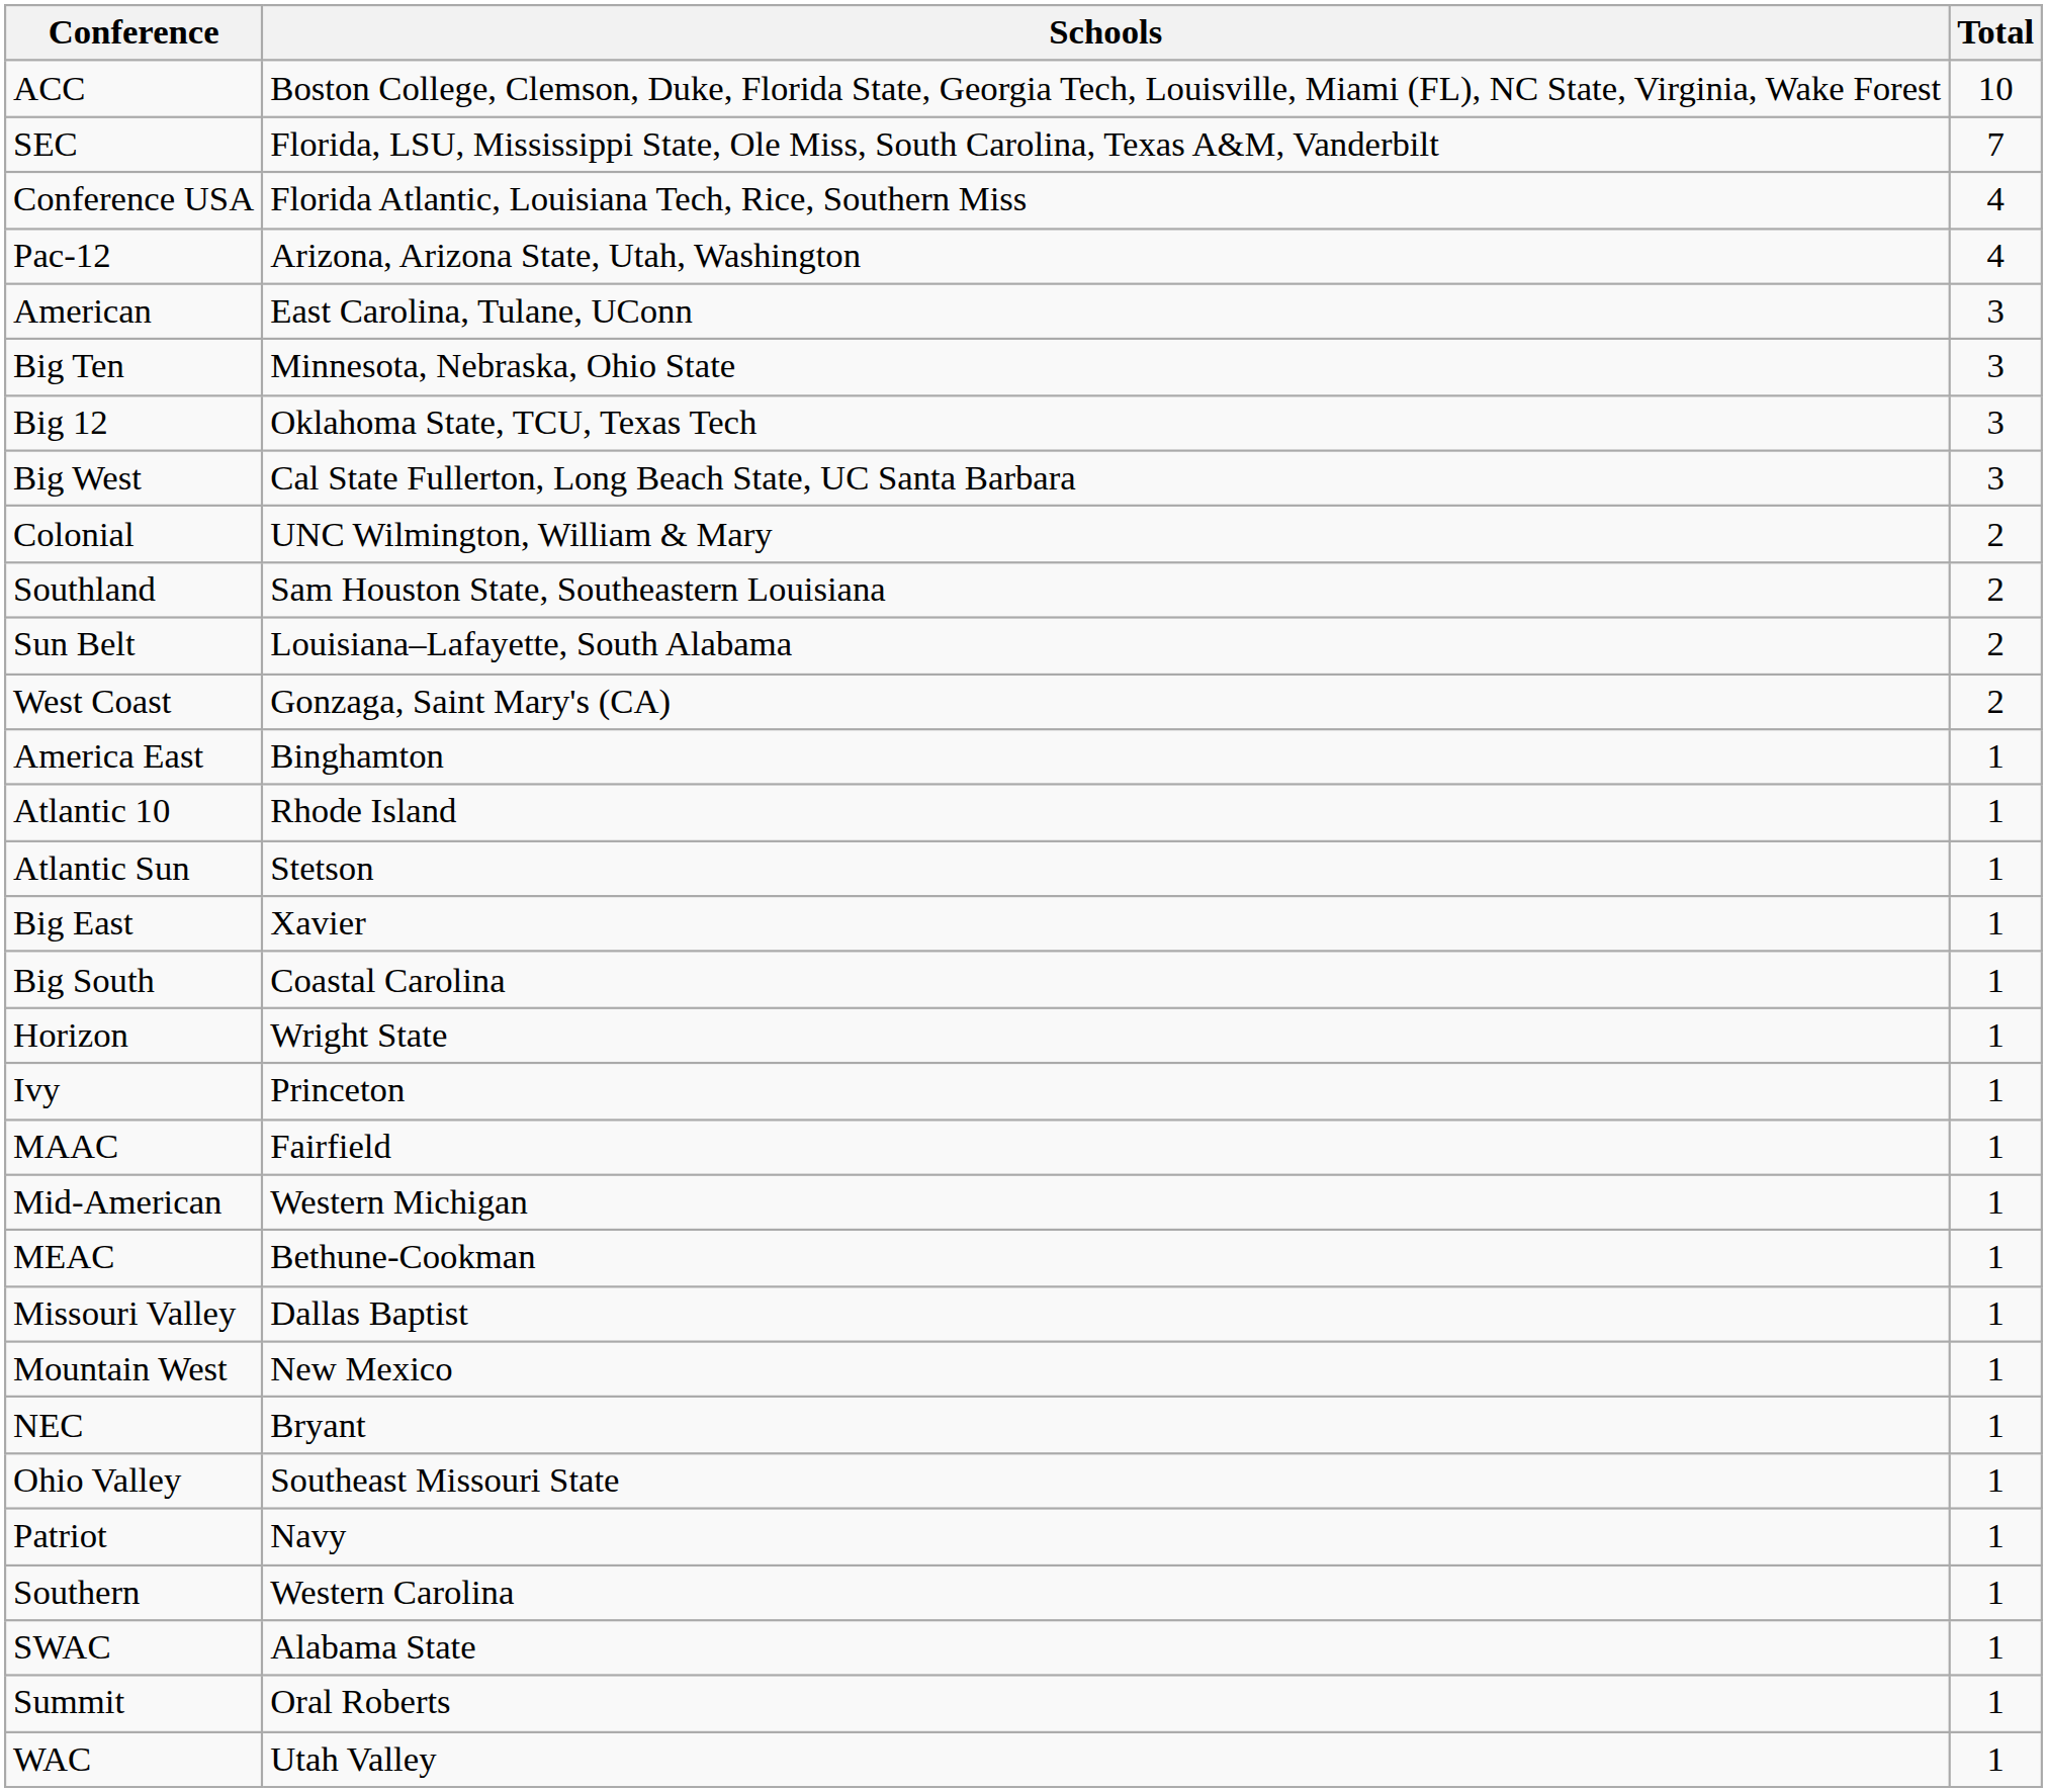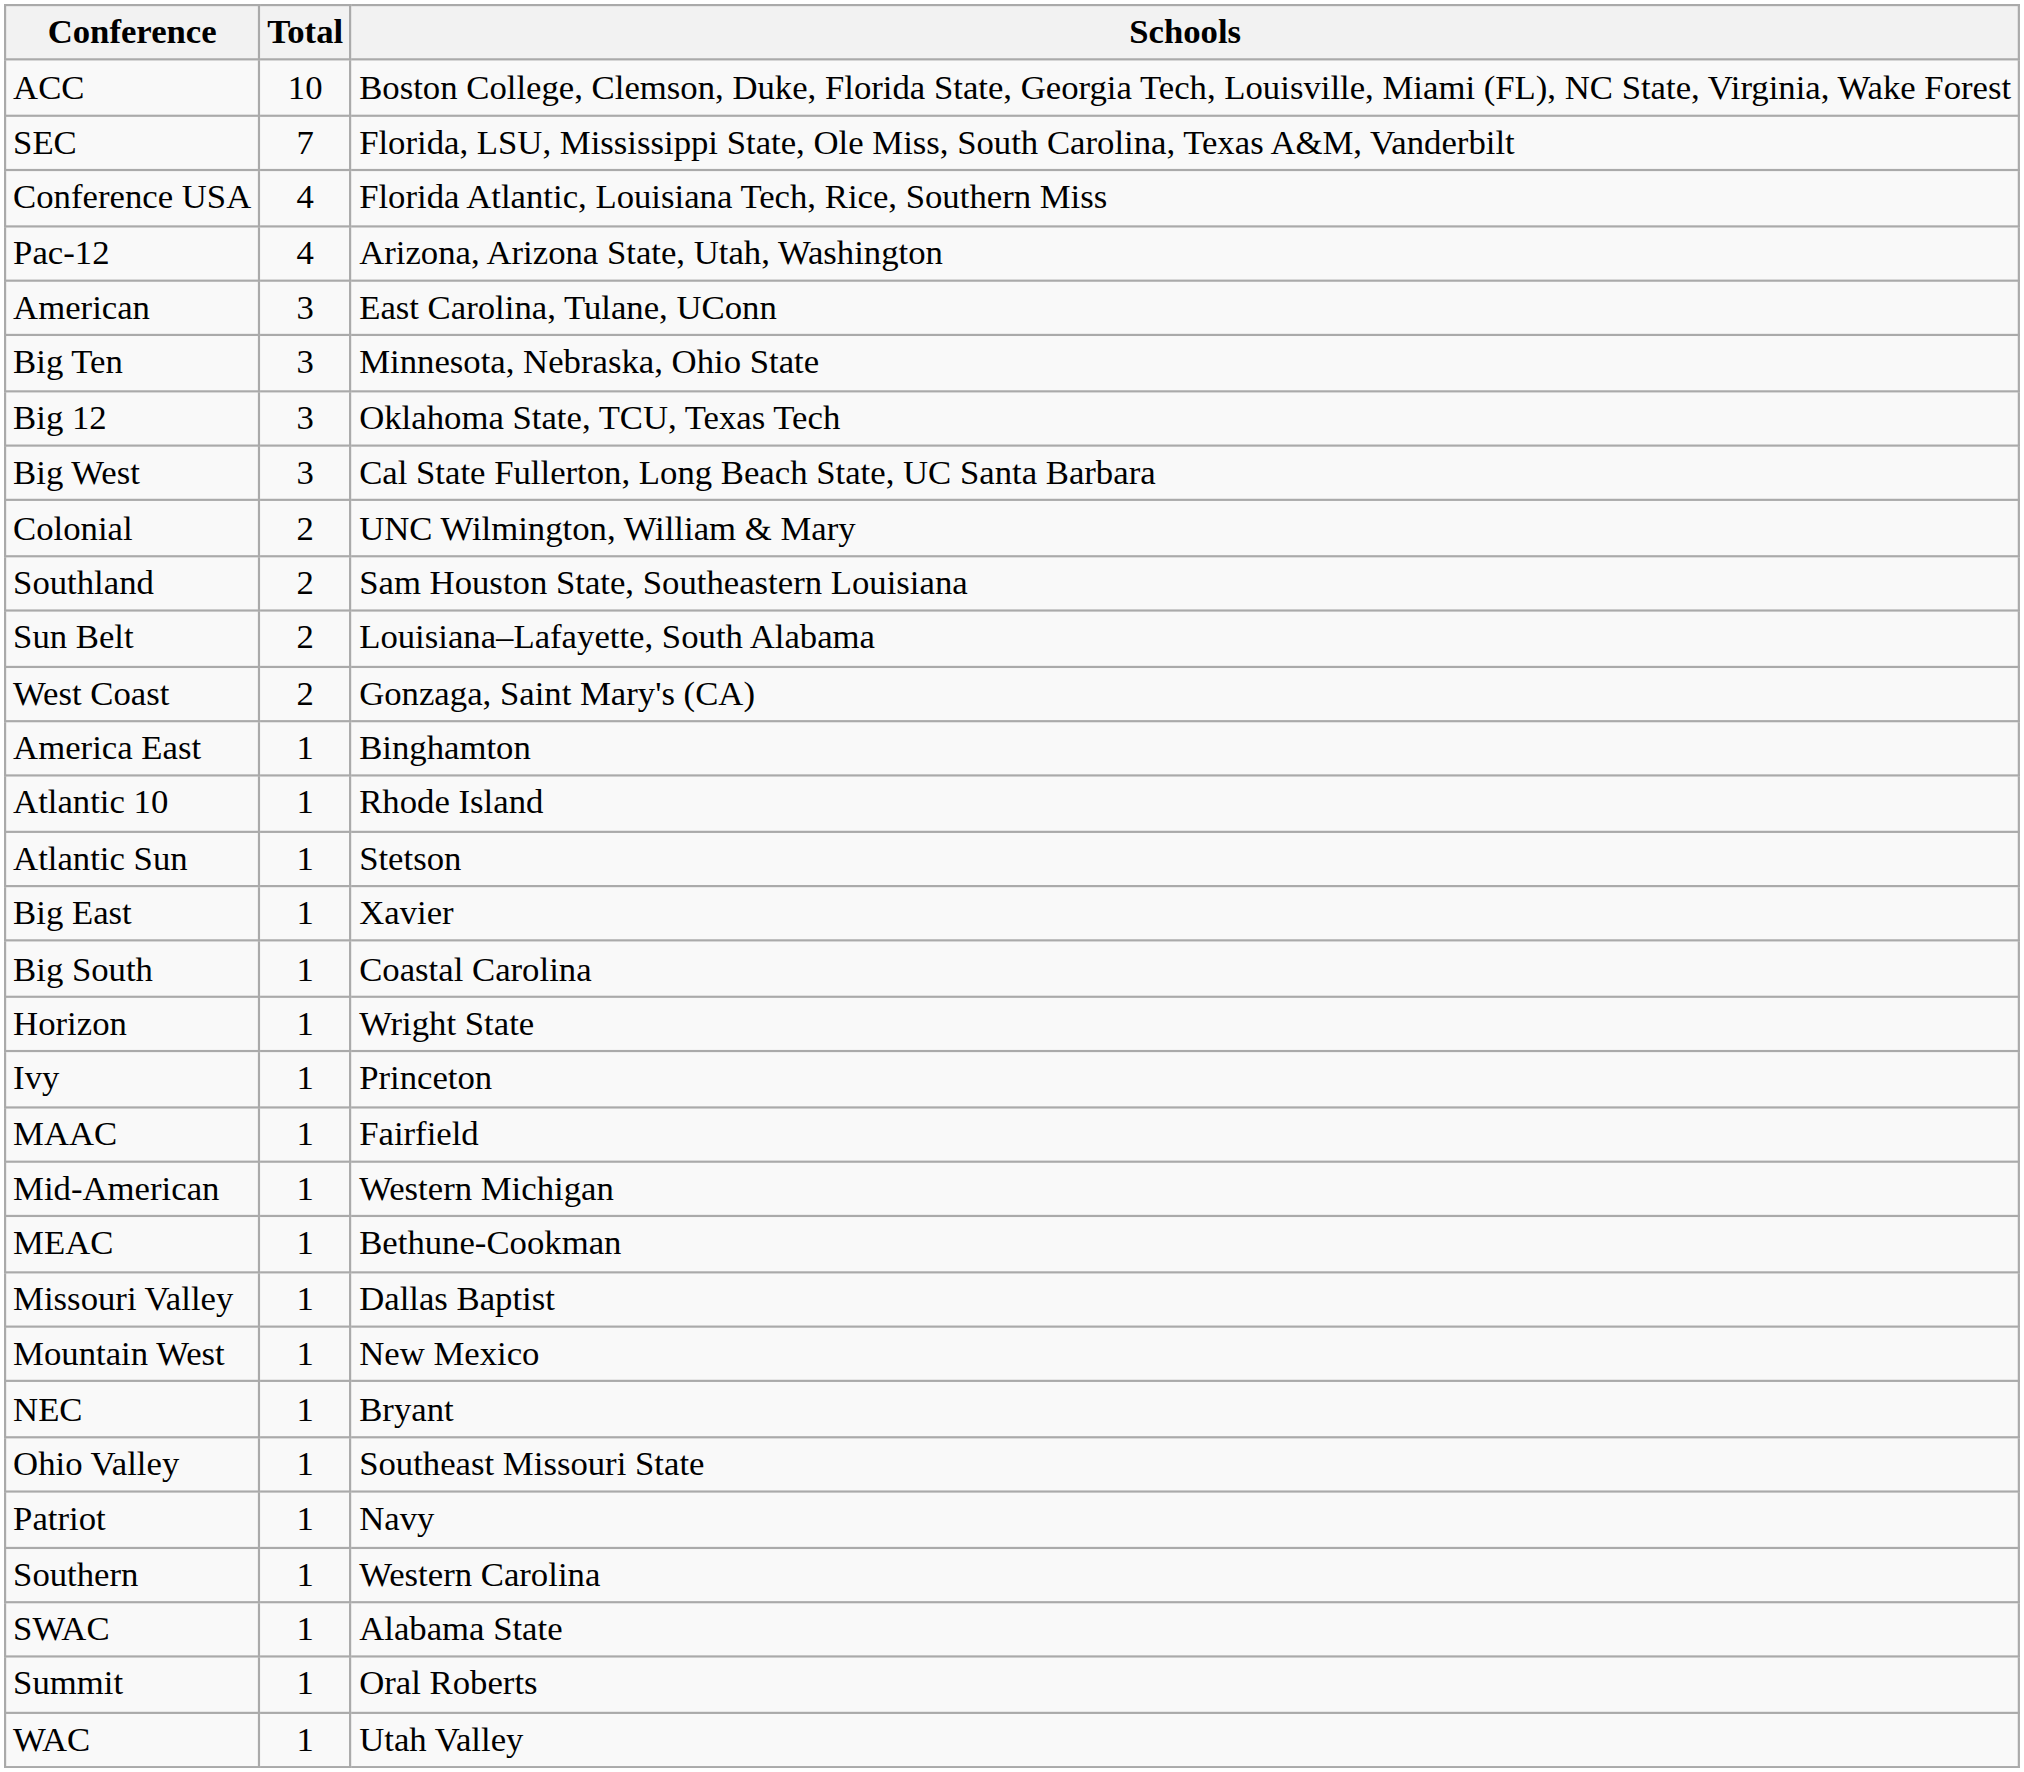columns swapped: Total <-> Schools
